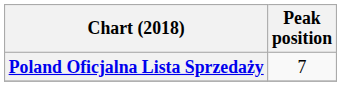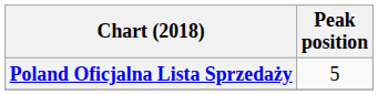Poland Oficjalna Lista Sprzedaży | Peak position: 7 -> 5
